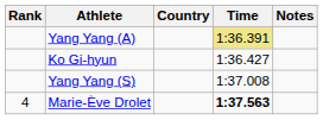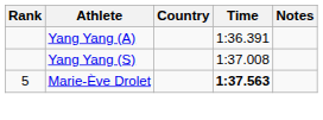Yang Yang (A) | Time: khaki background -> no background
- row: Ko Gi-hyun | 1:36.427
Marie-Ève Drolet | Rank: 4 -> 5
